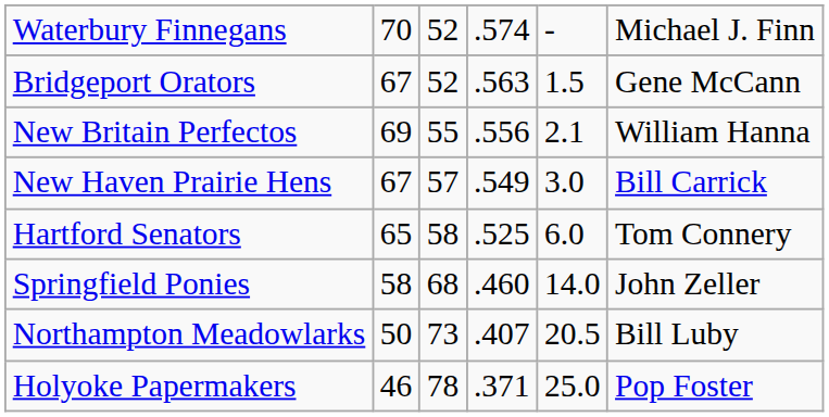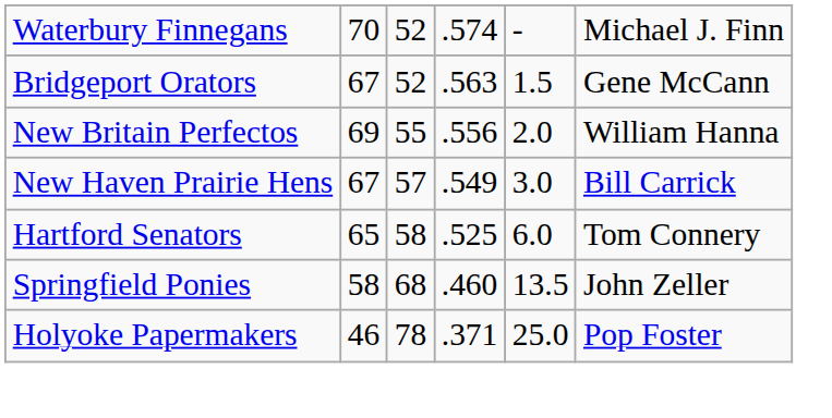New Britain Perfectos | column 5: 2.1 -> 2.0
Springfield Ponies | column 5: 14.0 -> 13.5
- row: Northampton Meadowlarks | 50 | 73 | .407 | 20.5 | Bill Luby
